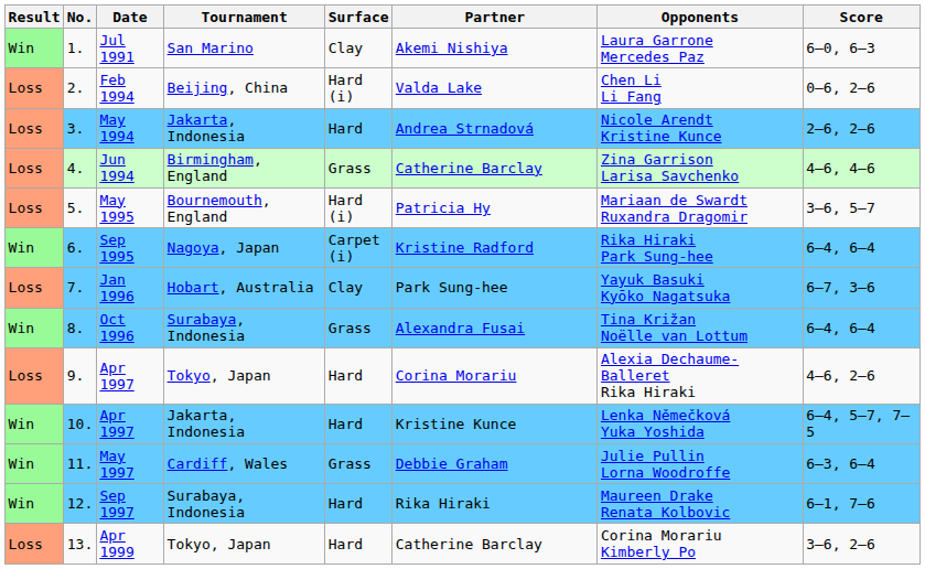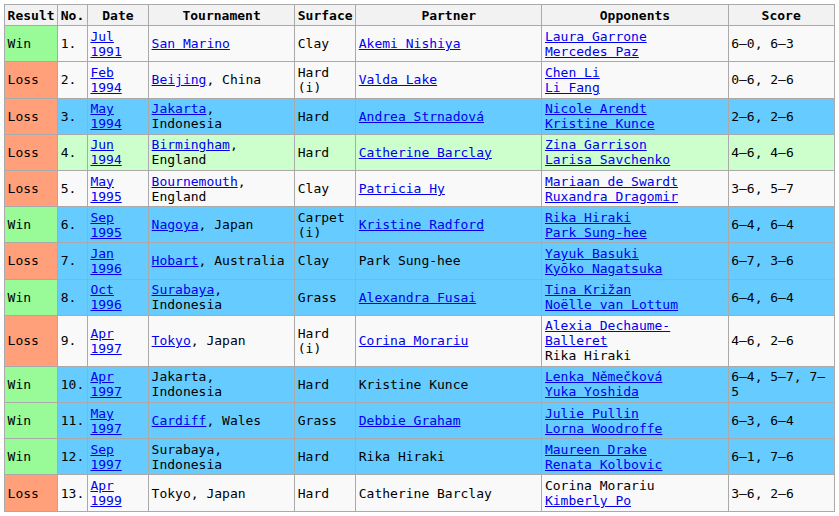Jun 1994 | Surface: Grass -> Hard
May 1995 | Surface: Hard (i) -> Clay
9. / Apr 1997 | Surface: Hard -> Hard (i)
